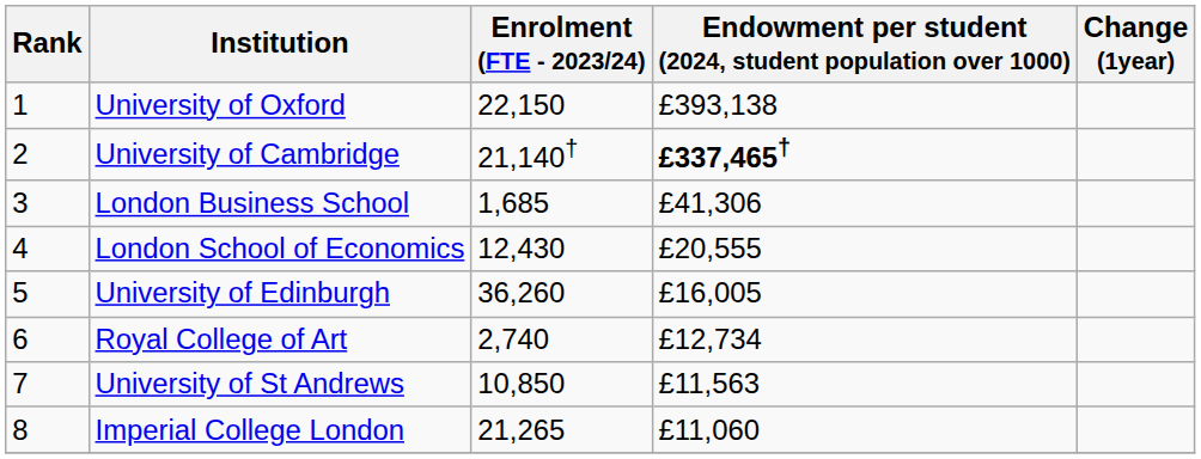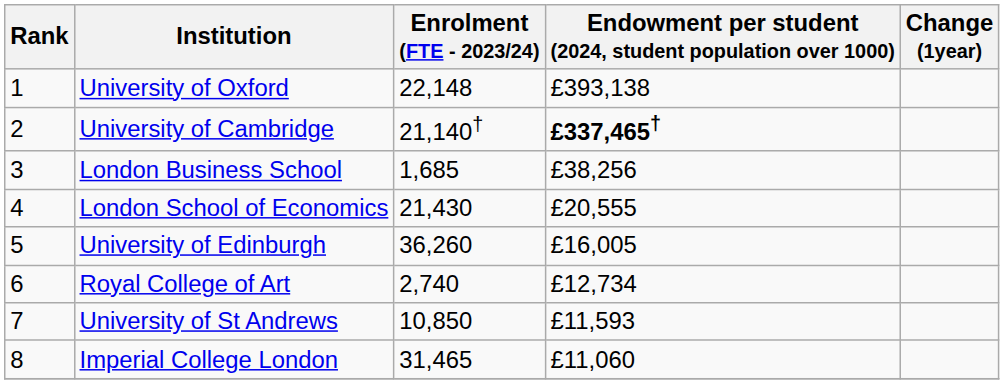University of Oxford | Enrolment (FTE - 2023/24): 22,150 -> 22,148
London Business School | Endowment per student (2024, student population over 1000): £41,306 -> £38,256
London School of Economics | Enrolment (FTE - 2023/24): 12,430 -> 21,430
University of St Andrews | Endowment per student (2024, student population over 1000): £11,563 -> £11,593
Imperial College London | Enrolment (FTE - 2023/24): 21,265 -> 31,465
